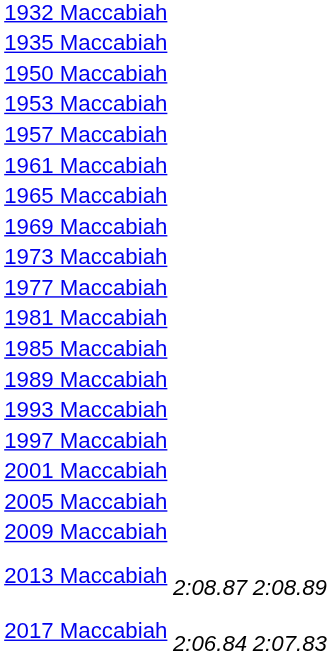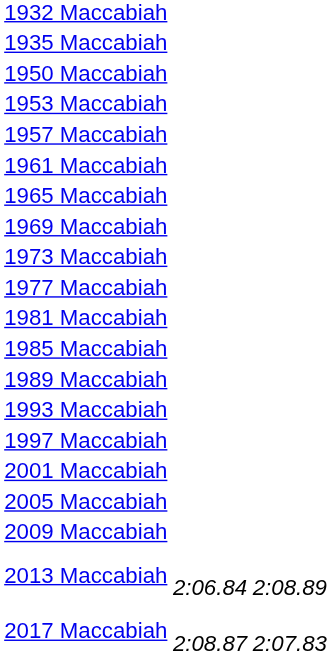2013 Maccabiah | column 2: 2:08.87 -> 2:06.84
2017 Maccabiah | column 2: 2:06.84 -> 2:08.87
